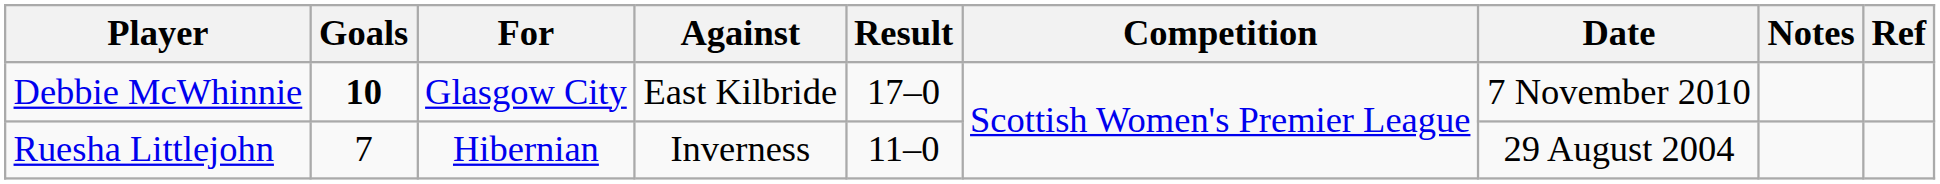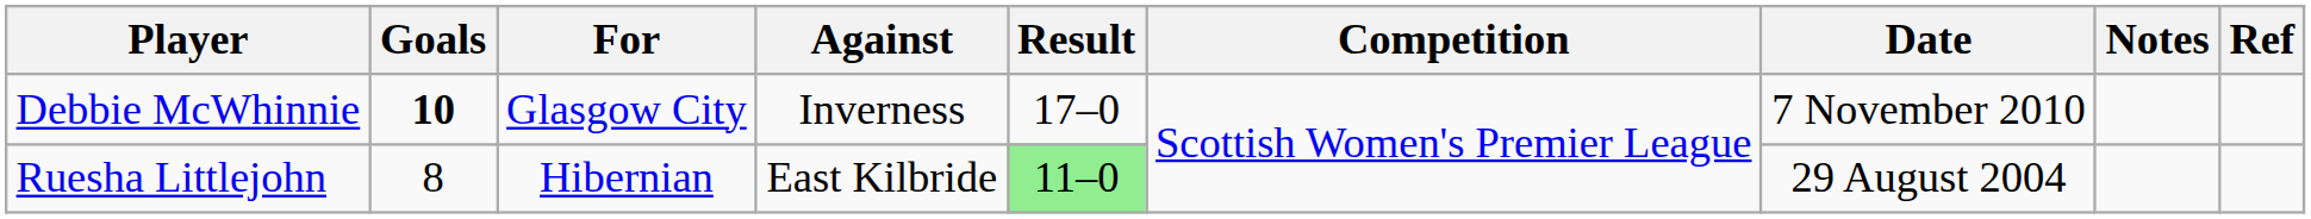Debbie McWhinnie | Against: East Kilbride -> Inverness
Ruesha Littlejohn | Goals: 7 -> 8
Ruesha Littlejohn | Against: Inverness -> East Kilbride
Ruesha Littlejohn | Result: no background -> lightgreen background
